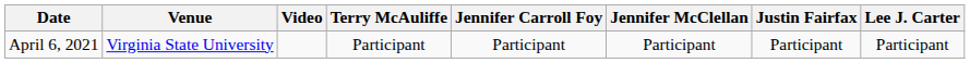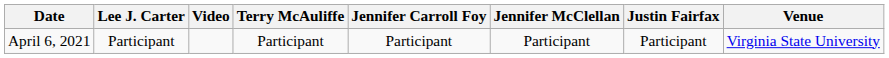columns swapped: Venue <-> Lee J. Carter
